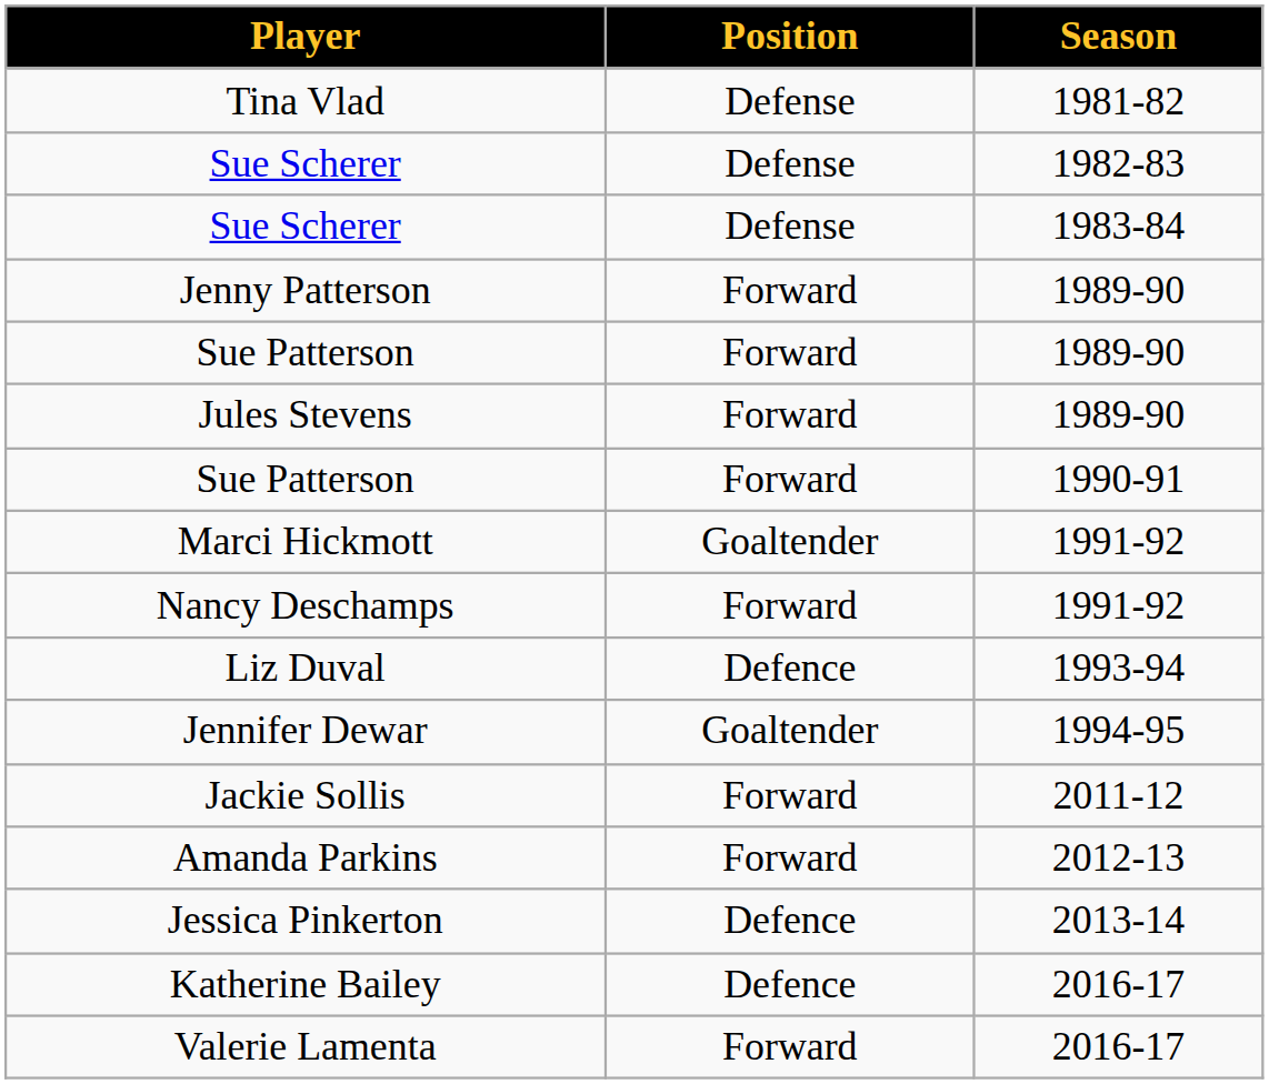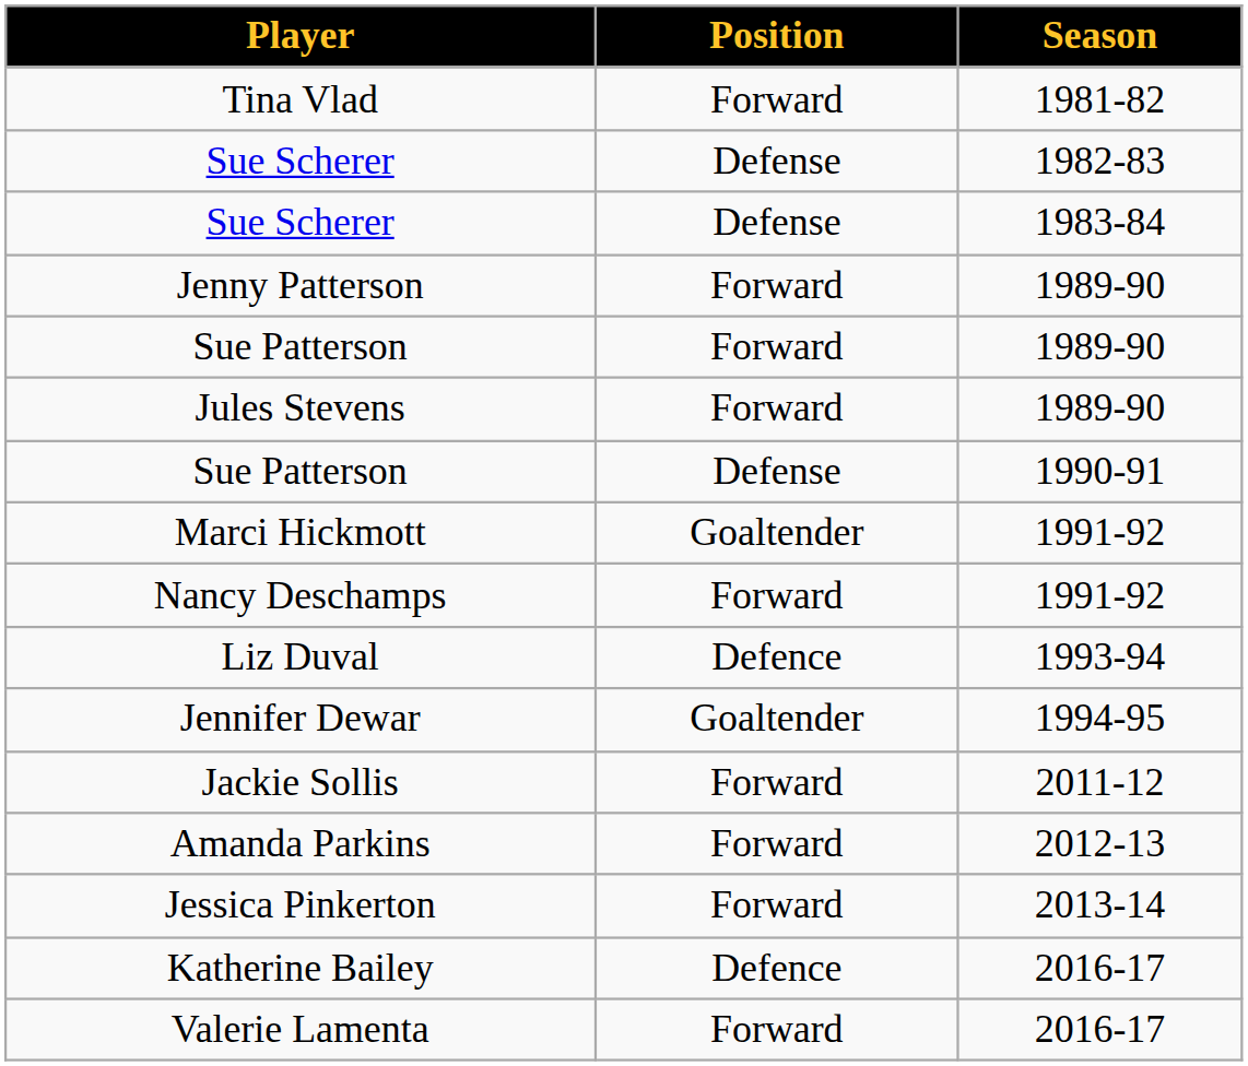Tina Vlad | Position: Defense -> Forward
Sue Patterson / 1990-91 | Position: Forward -> Defense
Jessica Pinkerton | Position: Defence -> Forward
